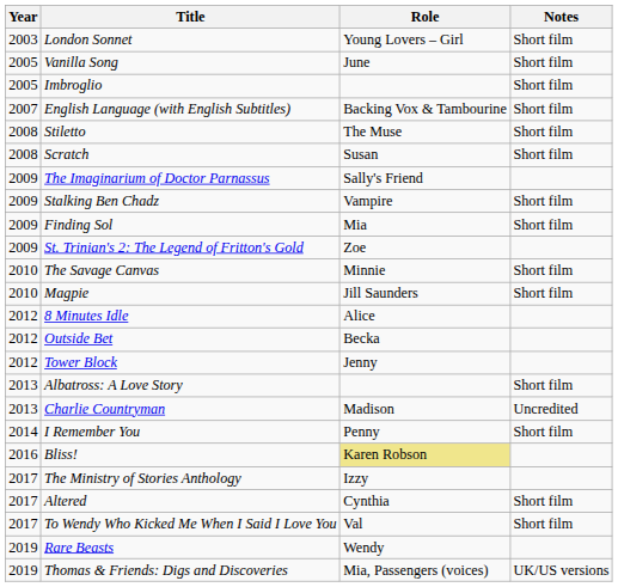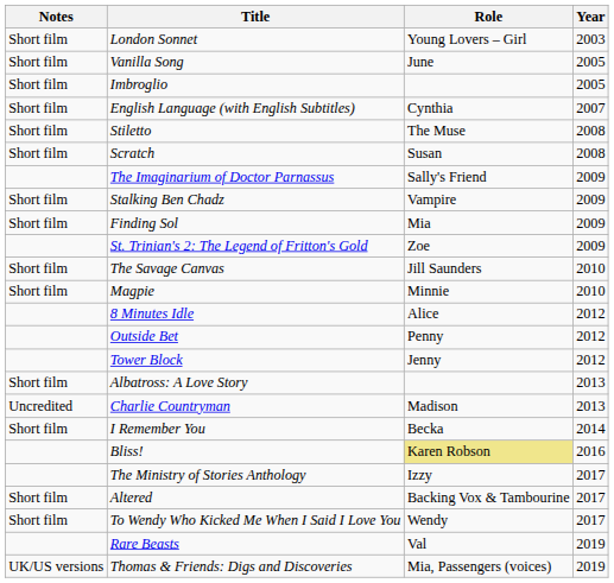columns swapped: Year <-> Notes
English Language (with English Subtitles) | Role: Backing Vox & Tambourine -> Cynthia
The Savage Canvas | Role: Minnie -> Jill Saunders
Magpie | Role: Jill Saunders -> Minnie
Outside Bet | Role: Becka -> Penny
I Remember You | Role: Penny -> Becka
Altered | Role: Cynthia -> Backing Vox & Tambourine
To Wendy Who Kicked Me When I Said I Love You | Role: Val -> Wendy
Rare Beasts | Role: Wendy -> Val
